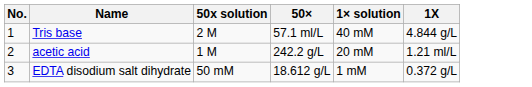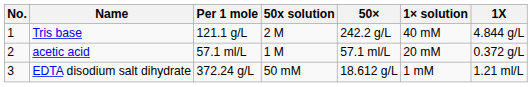+ column: Per 1 mole | 121.1 g/L | 57.1 ml/L | 372.24 g/L
Tris base | 50×: 57.1 ml/L -> 242.2 g/L
acetic acid | 50×: 242.2 g/L -> 57.1 ml/L
acetic acid | 1X: 1.21 ml/L -> 0.372 g/L
EDTA disodium salt dihydrate | 1X: 0.372 g/L -> 1.21 ml/L
